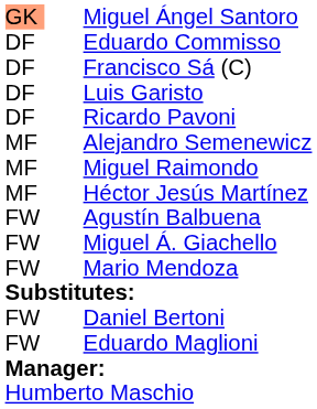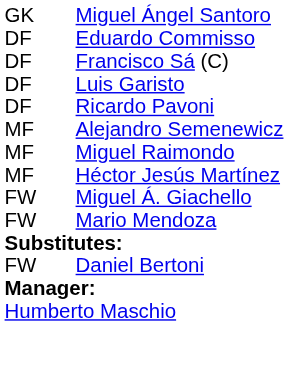Miguel Ángel Santoro | column 1: lightsalmon background -> no background
- row: FW | Agustín Balbuena
- row: FW | Eduardo Maglioni
